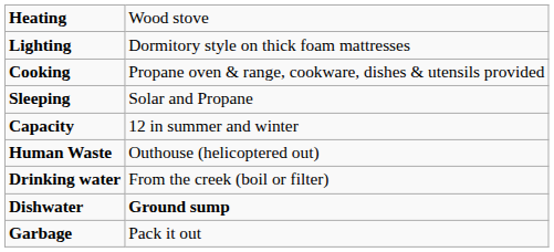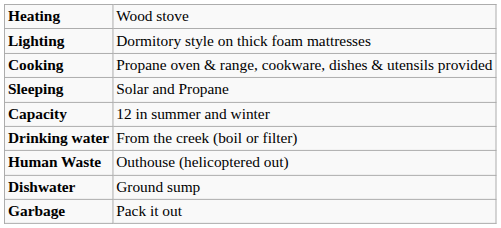rows swapped: Drinking water <-> Human Waste
Dishwater | column 2: bold -> normal
